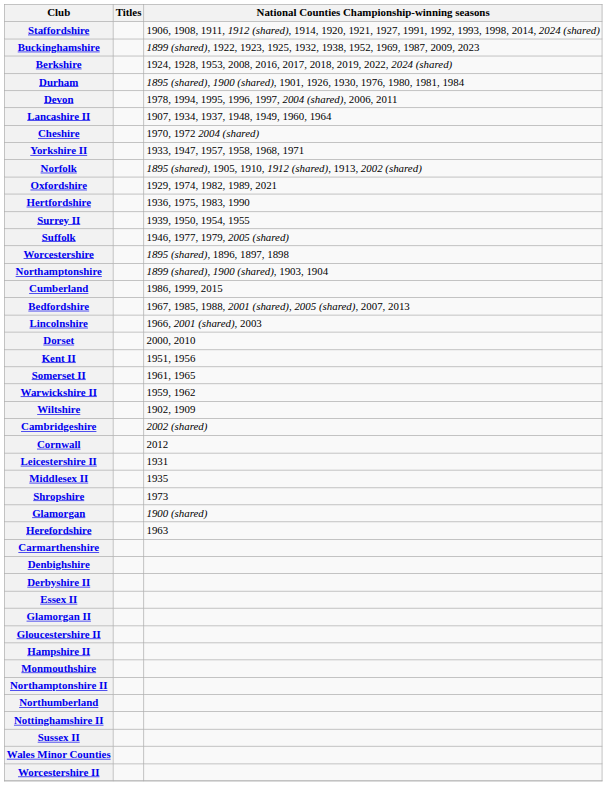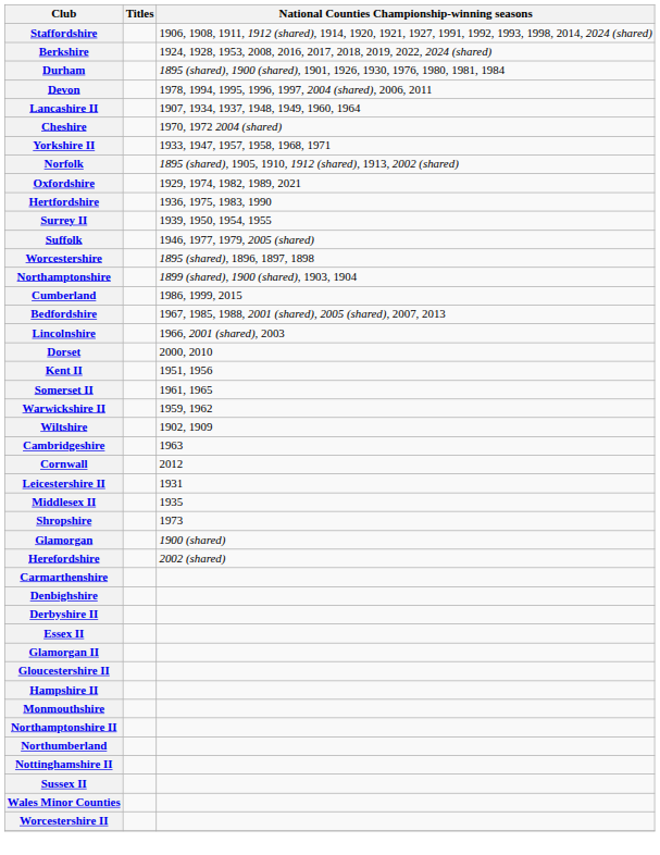- row: Buckinghamshire | 1899 (shared), 1922, 1923, 1925, 1932, 1938, 1952, 1969, 1987, 2009, 2023
Cambridgeshire | National Counties Championship-winning seasons: 2002 (shared) -> 1963
Herefordshire | National Counties Championship-winning seasons: 1963 -> 2002 (shared)
